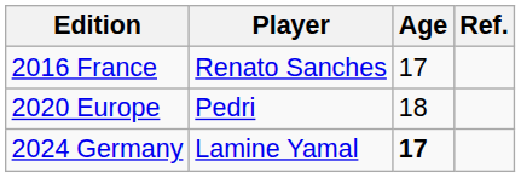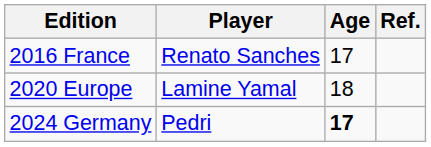2020 Europe | Player: Pedri -> Lamine Yamal
2024 Germany | Player: Lamine Yamal -> Pedri
